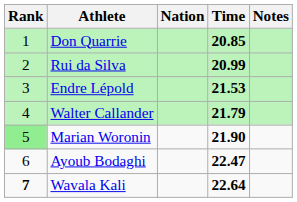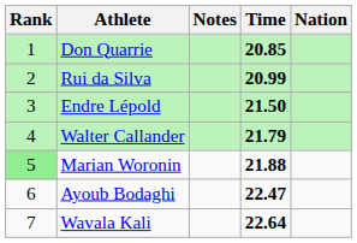columns swapped: Nation <-> Notes
Endre Lépold | Time: 21.53 -> 21.50
Marian Woronin | Time: 21.90 -> 21.88
Wavala Kali | Rank: bold -> normal
